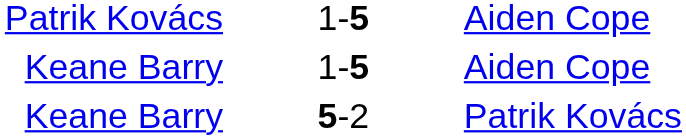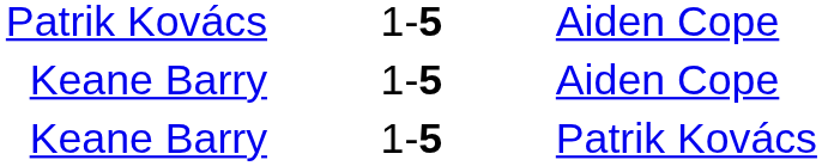Keane Barry / Patrik Kovács | column 2: 5-2 -> 1-5
